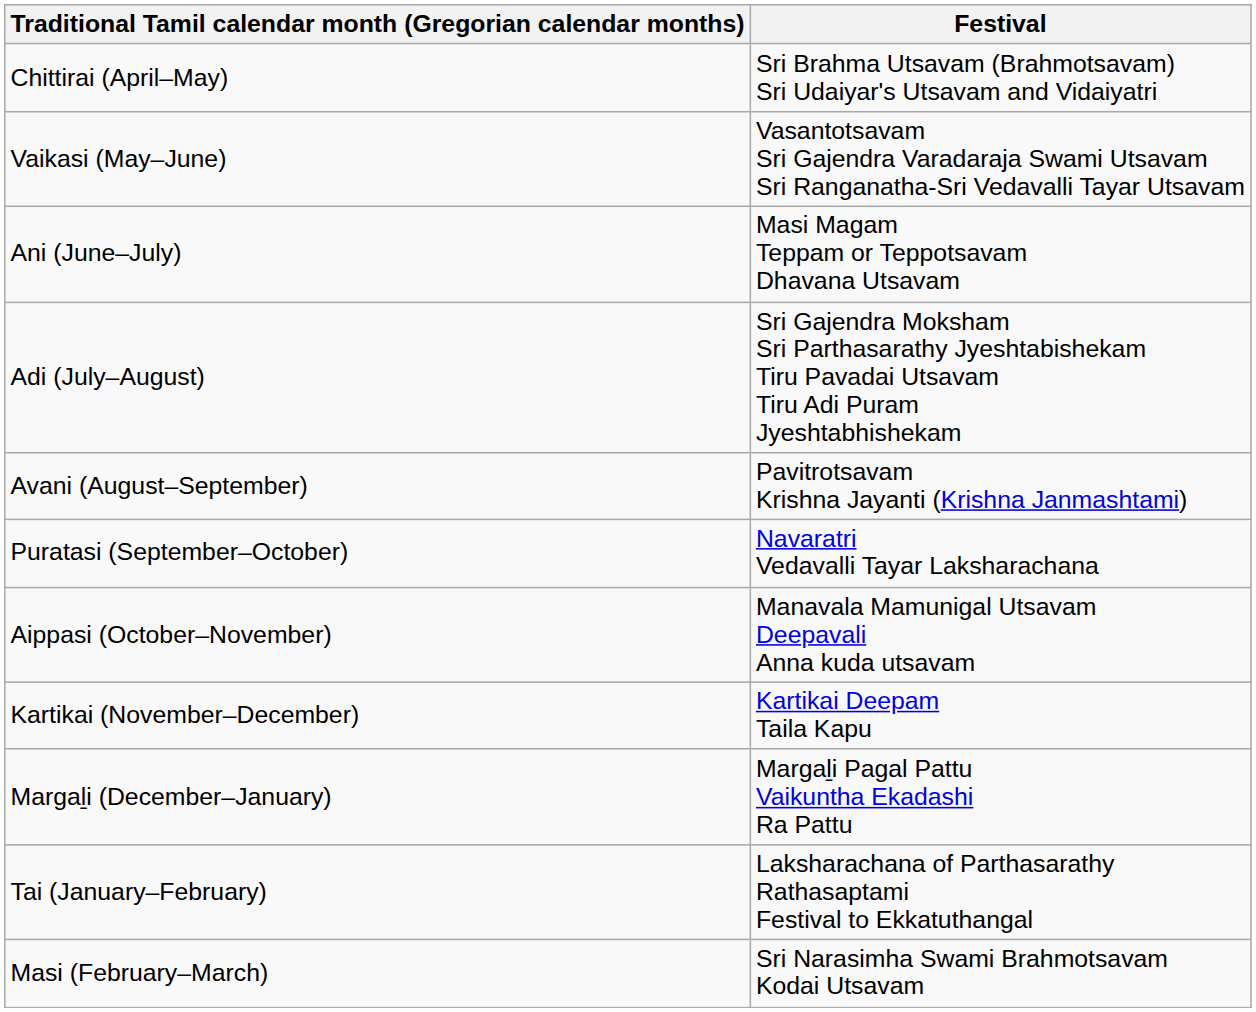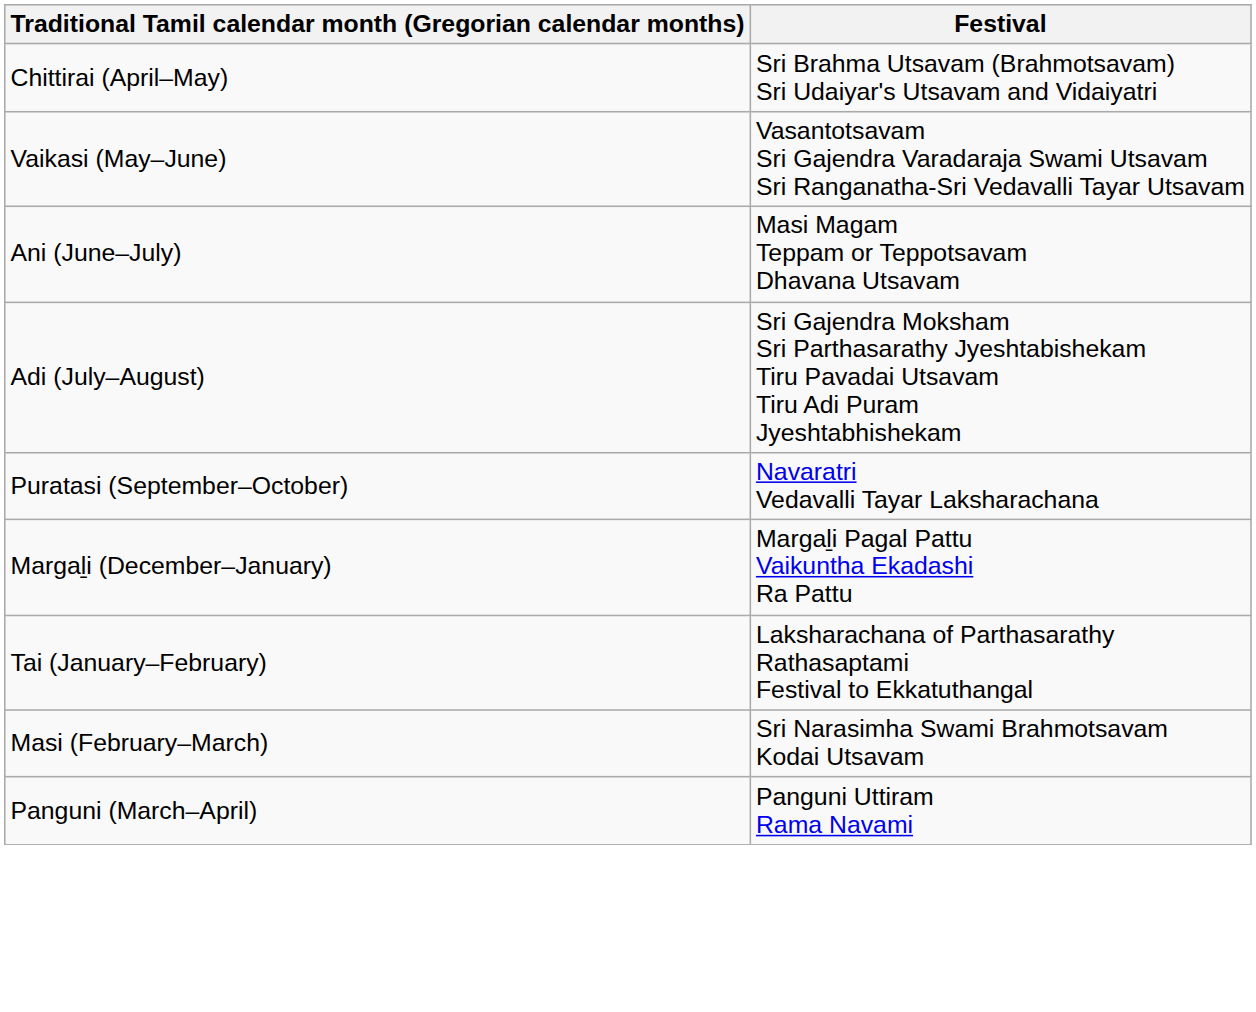- row: Avani (August–September) | Pavitrotsavam Krishna Jayanti (Krishna Janmashtami)
- row: Aippasi (October–November) | Manavala Mamunigal Utsavam Deepavali Anna kuda utsavam
- row: Kartikai (November–December) | Kartikai Deepam Taila Kapu
+ row: Panguni (March–April) | Panguni Uttiram Rama Navami
